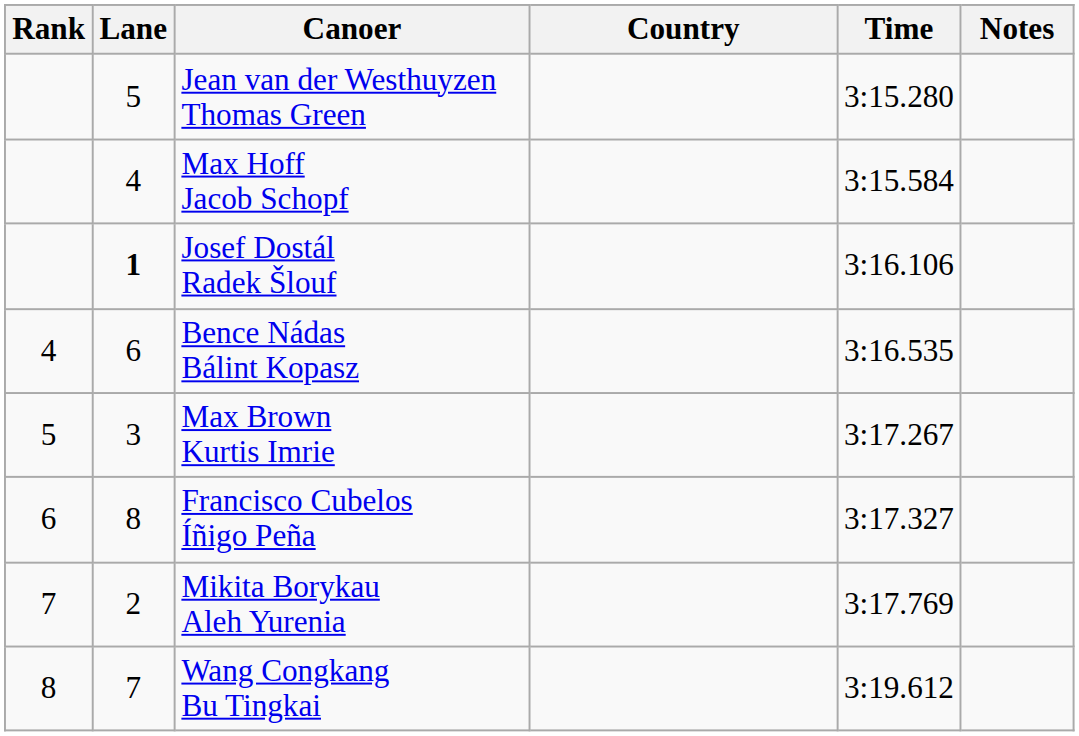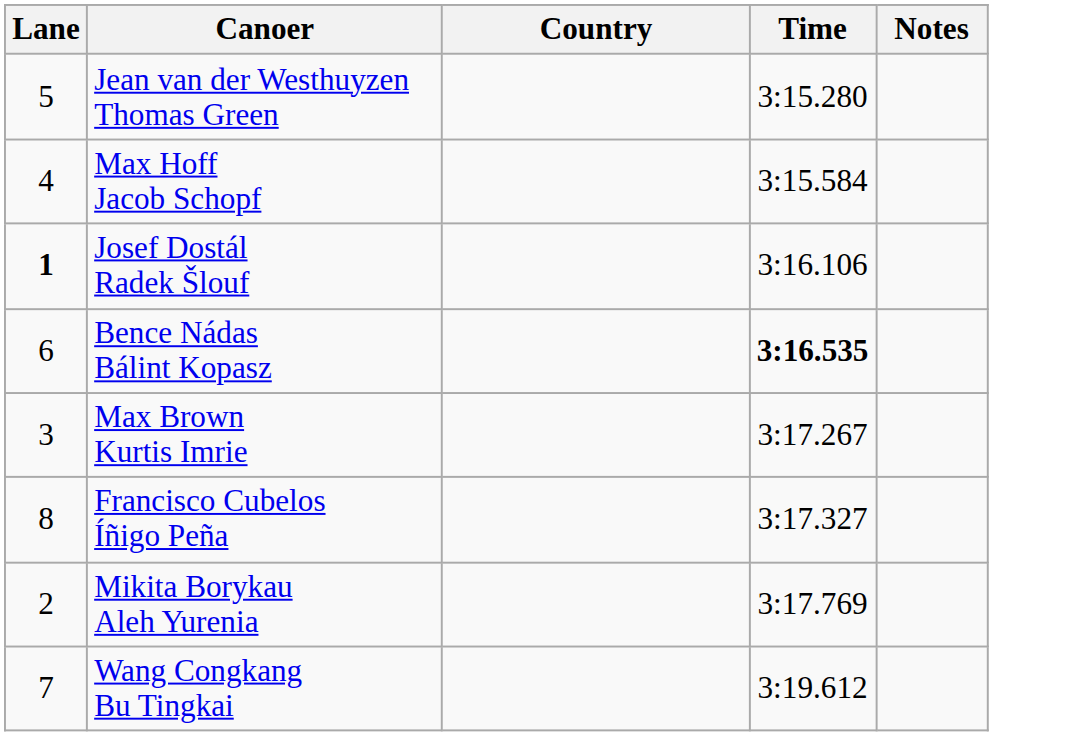- column: Rank | 4 | 5 | 6 | 7 | 8
Bence Nádas Bálint Kopasz | Time: normal -> bold
